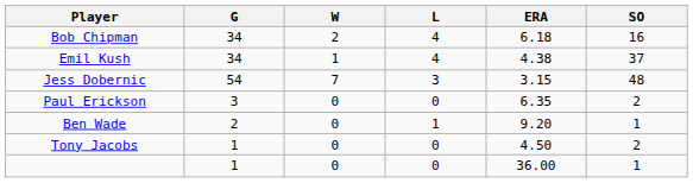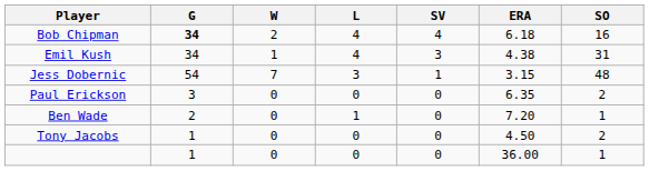+ column: SV | 4 | 3 | 1 | 0 | 0 | 0 | 0
Bob Chipman | G: normal -> bold
Emil Kush | SO: 37 -> 31
Ben Wade | ERA: 9.20 -> 7.20
